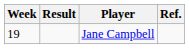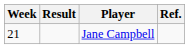Jane Campbell | Week: 19 -> 21
